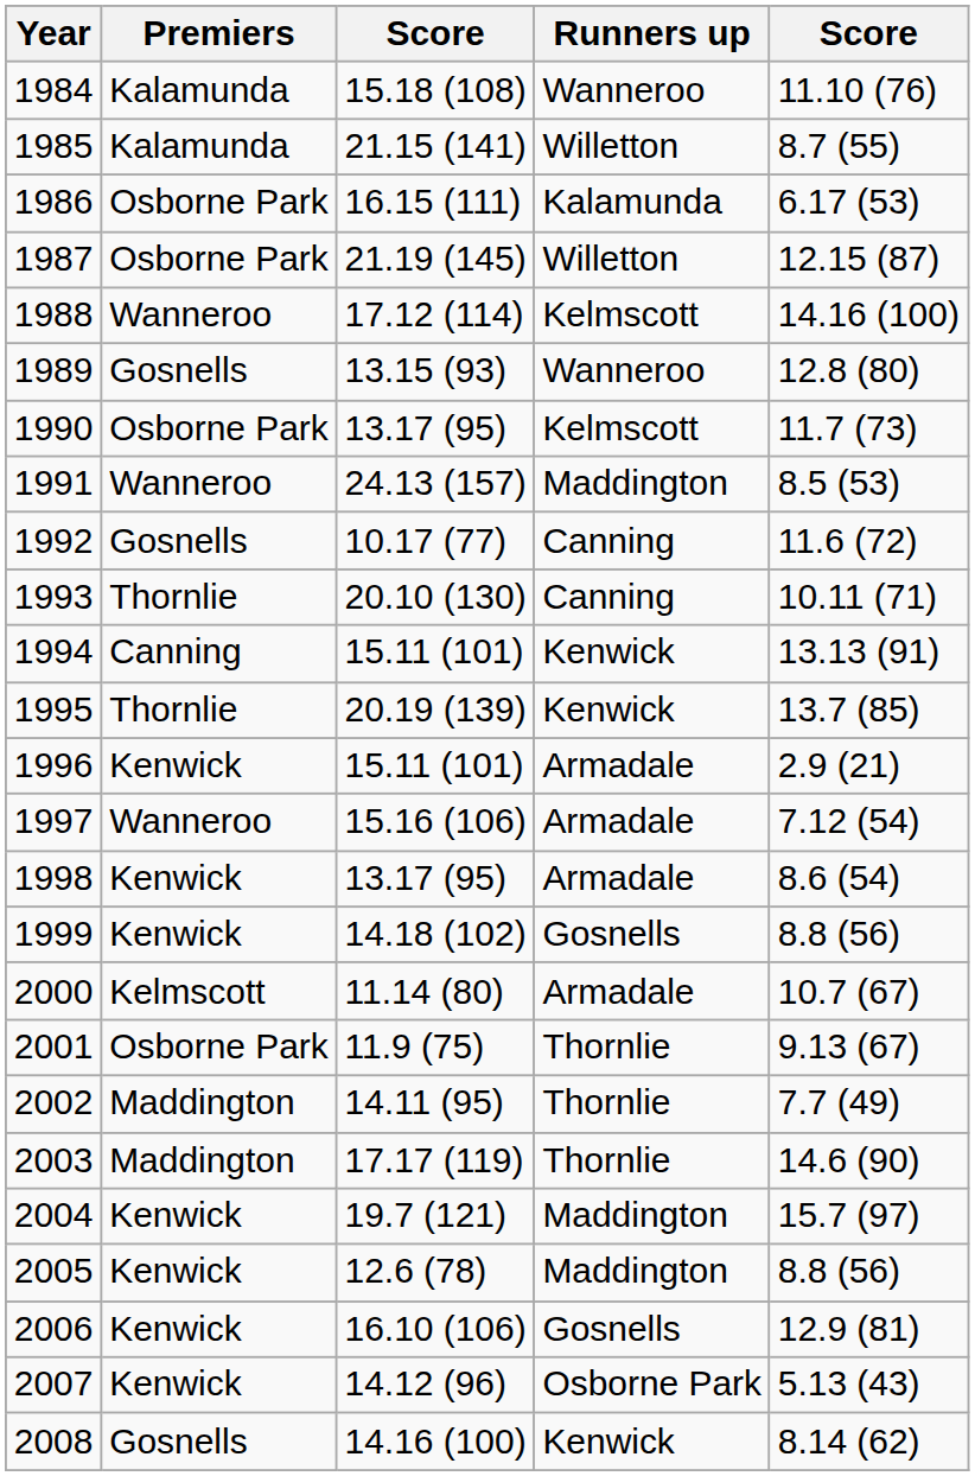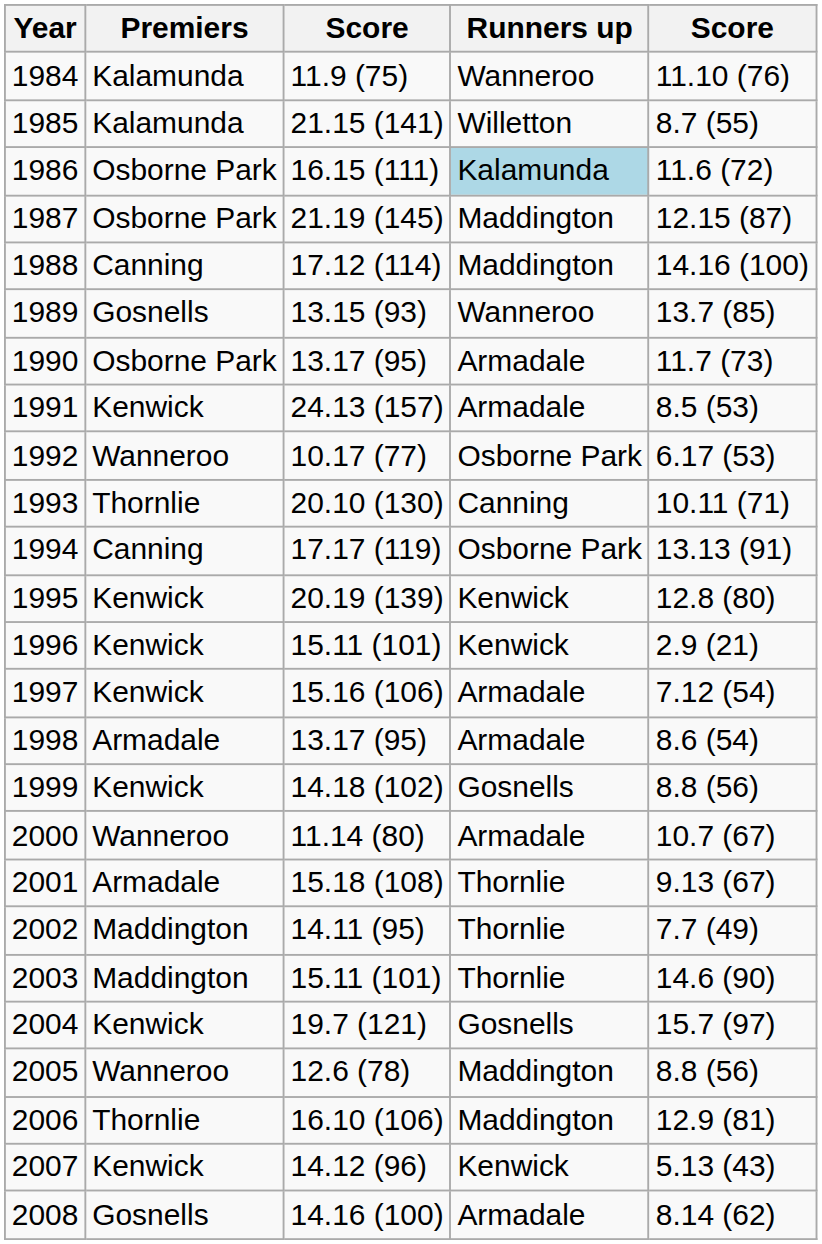1984 | column 3: 15.18 (108) -> 11.9 (75)
1986 | Runners up: no background -> lightblue background
1986 | column 5: 6.17 (53) -> 11.6 (72)
1987 | Runners up: Willetton -> Maddington
1988 | Premiers: Wanneroo -> Canning
1988 | Runners up: Kelmscott -> Maddington
1989 | column 5: 12.8 (80) -> 13.7 (85)
1990 | Runners up: Kelmscott -> Armadale
1991 | Premiers: Wanneroo -> Kenwick
1991 | Runners up: Maddington -> Armadale
1992 | Premiers: Gosnells -> Wanneroo
1992 | Runners up: Canning -> Osborne Park
1992 | column 5: 11.6 (72) -> 6.17 (53)
1994 | column 3: 15.11 (101) -> 17.17 (119)
1994 | Runners up: Kenwick -> Osborne Park
1995 | Premiers: Thornlie -> Kenwick
1995 | column 5: 13.7 (85) -> 12.8 (80)
1996 | Runners up: Armadale -> Kenwick
1997 | Premiers: Wanneroo -> Kenwick
1998 | Premiers: Kenwick -> Armadale
2000 | Premiers: Kelmscott -> Wanneroo
2001 | Premiers: Osborne Park -> Armadale
2001 | column 3: 11.9 (75) -> 15.18 (108)
2003 | column 3: 17.17 (119) -> 15.11 (101)
2004 | Runners up: Maddington -> Gosnells
2005 | Premiers: Kenwick -> Wanneroo
2006 | Premiers: Kenwick -> Thornlie
2006 | Runners up: Gosnells -> Maddington
2007 | Runners up: Osborne Park -> Kenwick
2008 | Runners up: Kenwick -> Armadale
